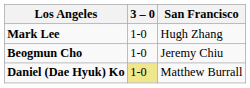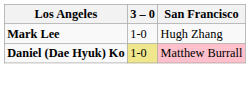- row: Beogmun Cho | 1-0 | Jeremy Chiu
Daniel (Dae Hyuk) Ko | San Francisco: no background -> pink background
